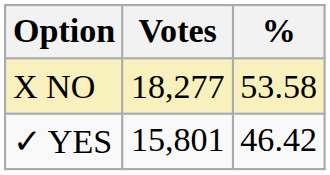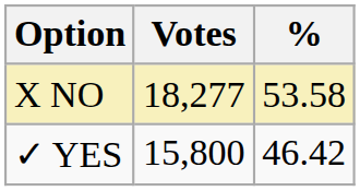✓ YES | Votes: 15,801 -> 15,800
